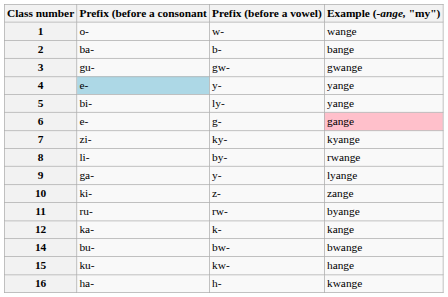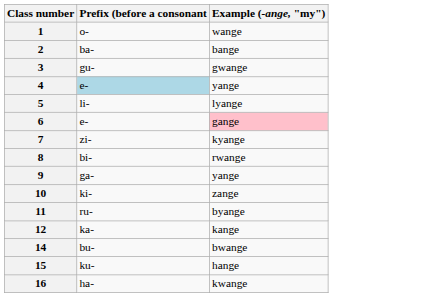- column: Prefix (before a vowel) | w- | b- | gw- | y- | ly- | g- | ky- | by- | y- | z- | rw- | k- | bw- | kw- | h-
5 | Prefix (before a consonant: bi- -> li-
5 | Example (-ange, "my"): yange -> lyange
8 | Prefix (before a consonant: li- -> bi-
9 | Example (-ange, "my"): lyange -> yange
